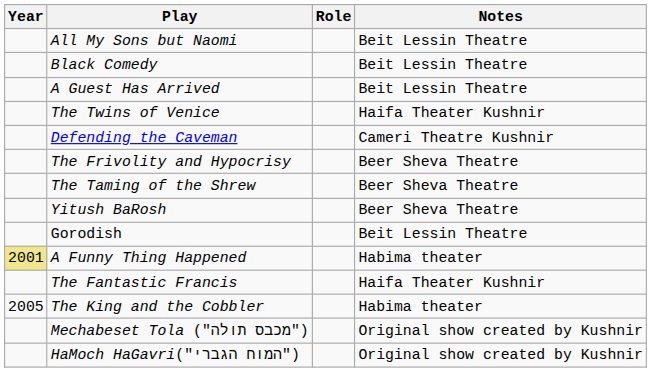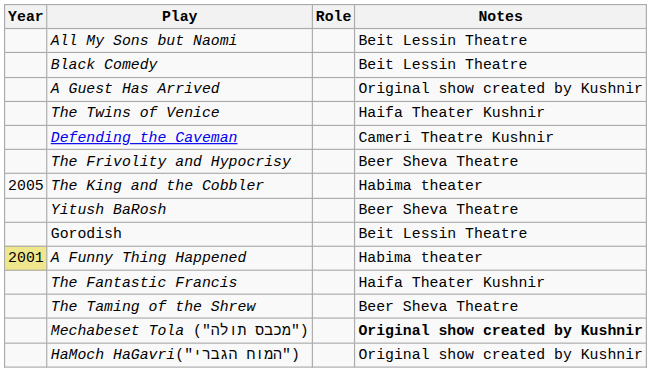A Guest Has Arrived | Notes: Beit Lessin Theatre -> Original show created by Kushnir
rows swapped: The Taming of the Shrew <-> The King and the Cobbler
Mechabeset Tola ("מכבס תולה") | Notes: normal -> bold
